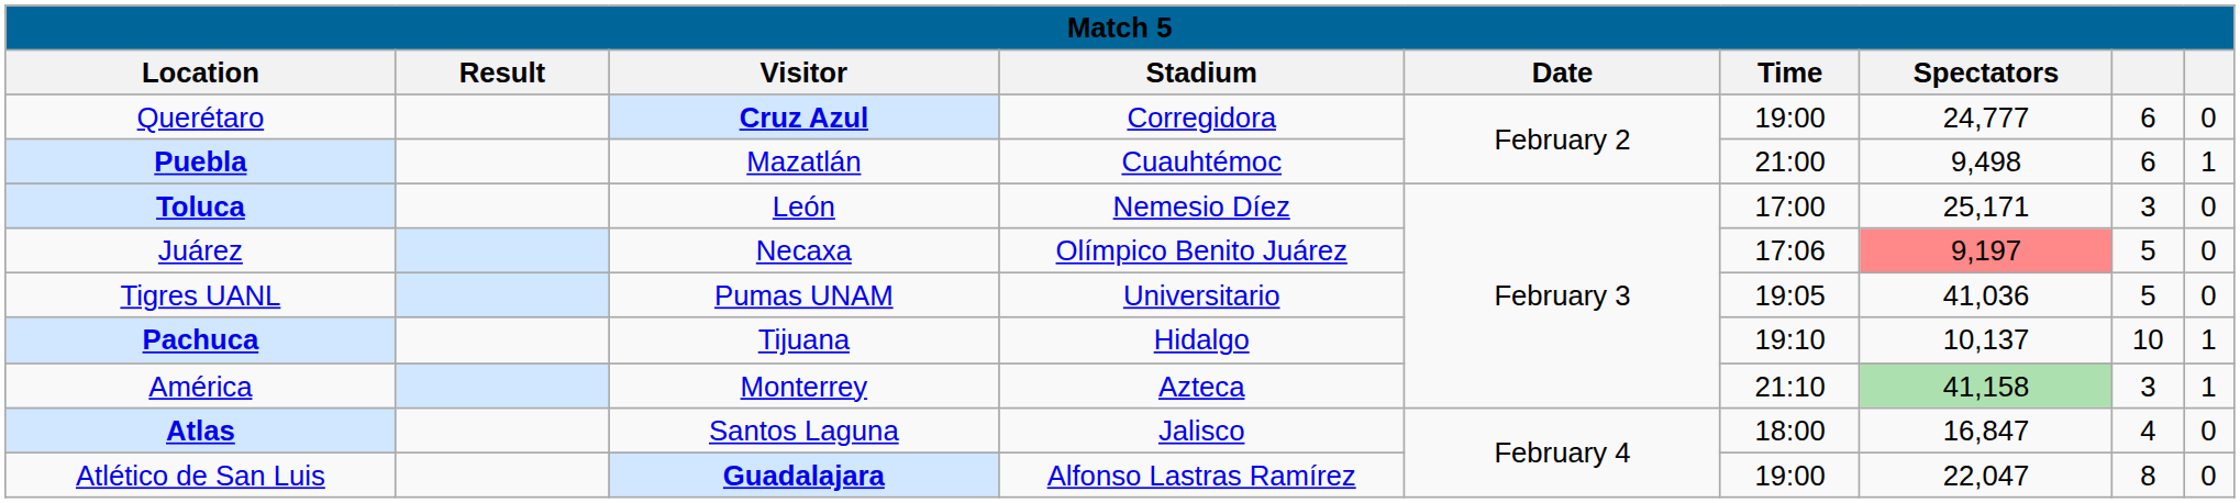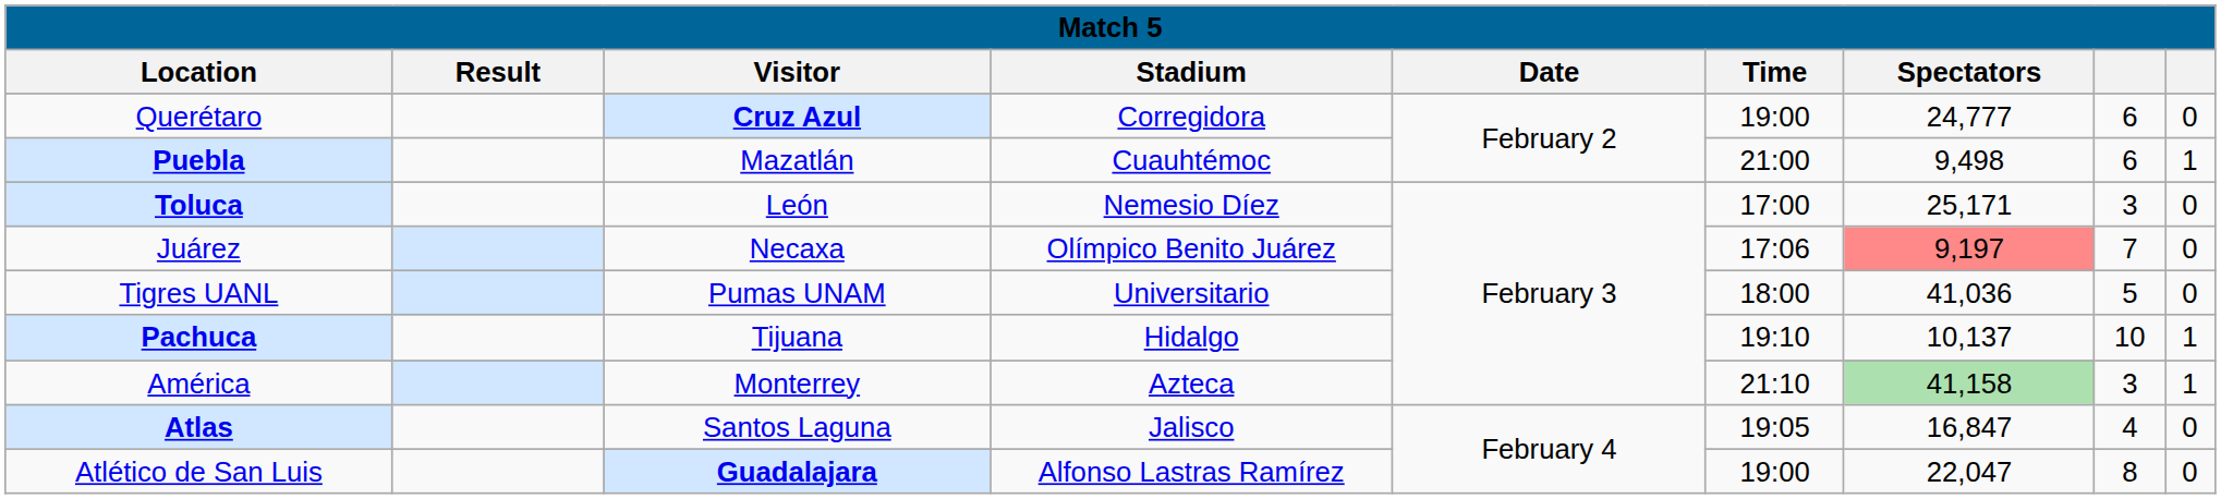Juárez | column 8: 5 -> 7
Tigres UANL | Time: 19:05 -> 18:00
Atlas | Time: 18:00 -> 19:05
